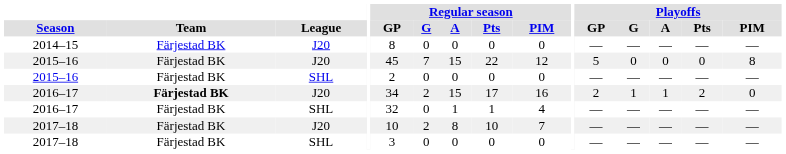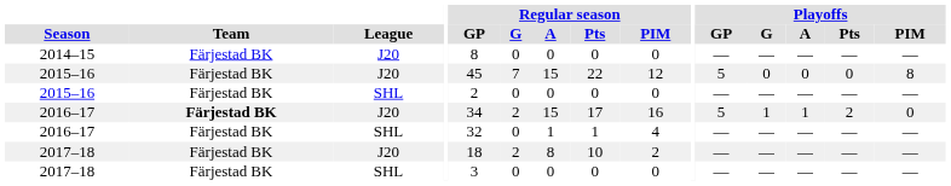2016–17 / J20 | Playoffs / GP: 2 -> 5
2017–18 / J20 | Regular season / GP: 10 -> 18
2017–18 / J20 | Regular season / PIM: 7 -> 2
